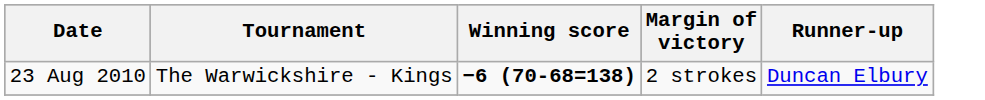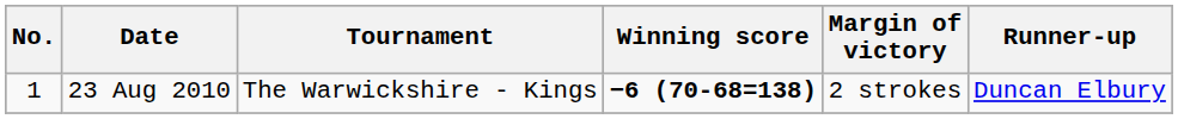+ column: No. | 1
